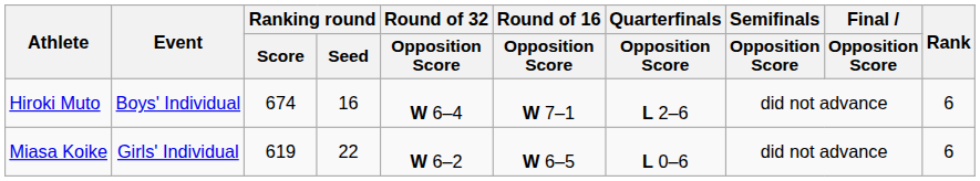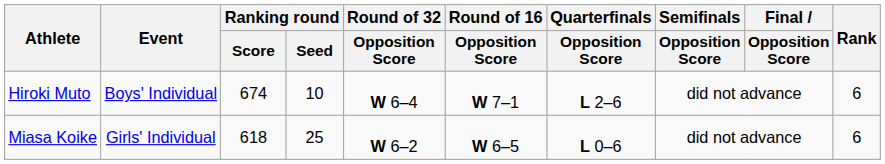Hiroki Muto | Ranking round / Seed: 16 -> 10
Miasa Koike | Ranking round / Score: 619 -> 618
Miasa Koike | Ranking round / Seed: 22 -> 25
